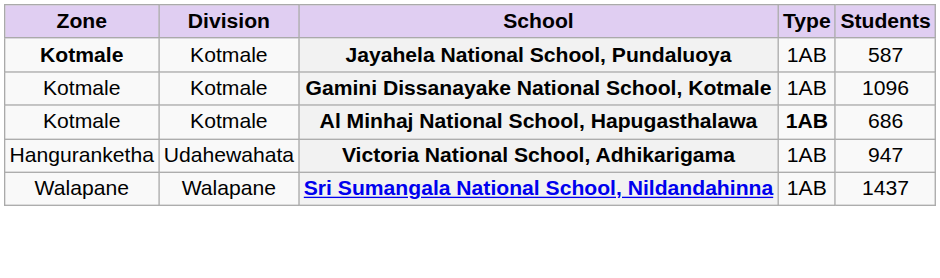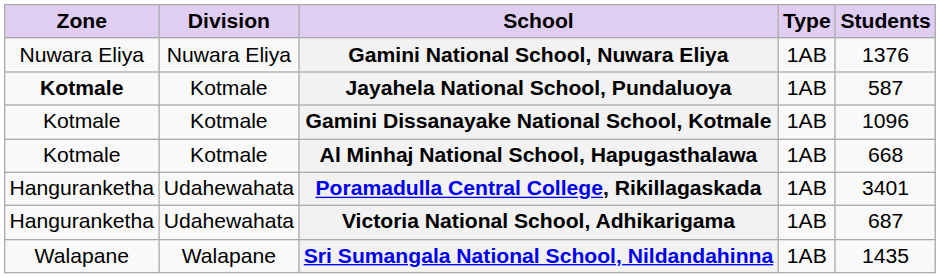+ row: Nuwara Eliya | Nuwara Eliya | Gamini National School, Nuwara Eliya | 1AB | 1376
Al Minhaj National School, Hapugasthalawa | Type: bold -> normal
Al Minhaj National School, Hapugasthalawa | Students: 686 -> 668
+ row: Hanguranketha | Udahewahata | Poramadulla Central College, Rikillagaskada | 1AB | 3401
Victoria National School, Adhikarigama | Students: 947 -> 687
Sri Sumangala National School, Nildandahinna | Students: 1437 -> 1435
